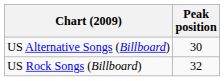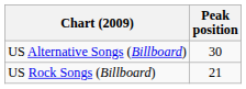US Rock Songs (Billboard) | Peak position: 32 -> 21
